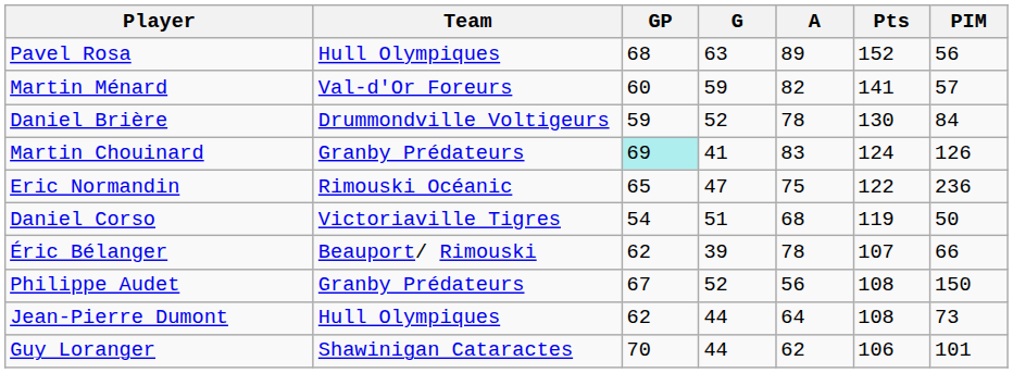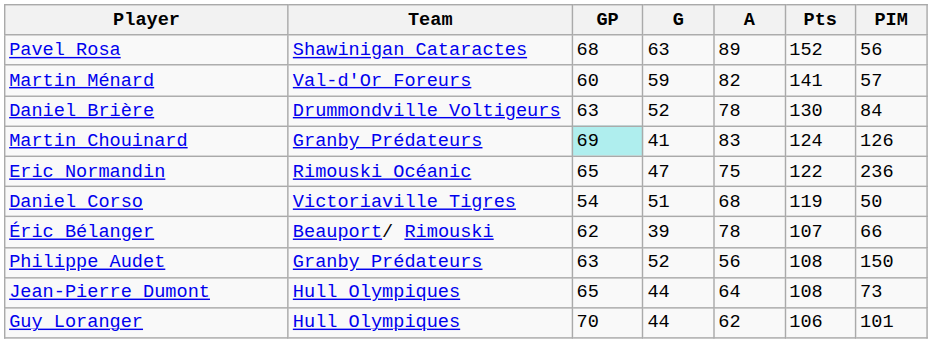Pavel Rosa | Team: Hull Olympiques -> Shawinigan Cataractes
Daniel Brière | GP: 59 -> 63
Philippe Audet | GP: 67 -> 63
Jean-Pierre Dumont | GP: 62 -> 65
Guy Loranger | Team: Shawinigan Cataractes -> Hull Olympiques
